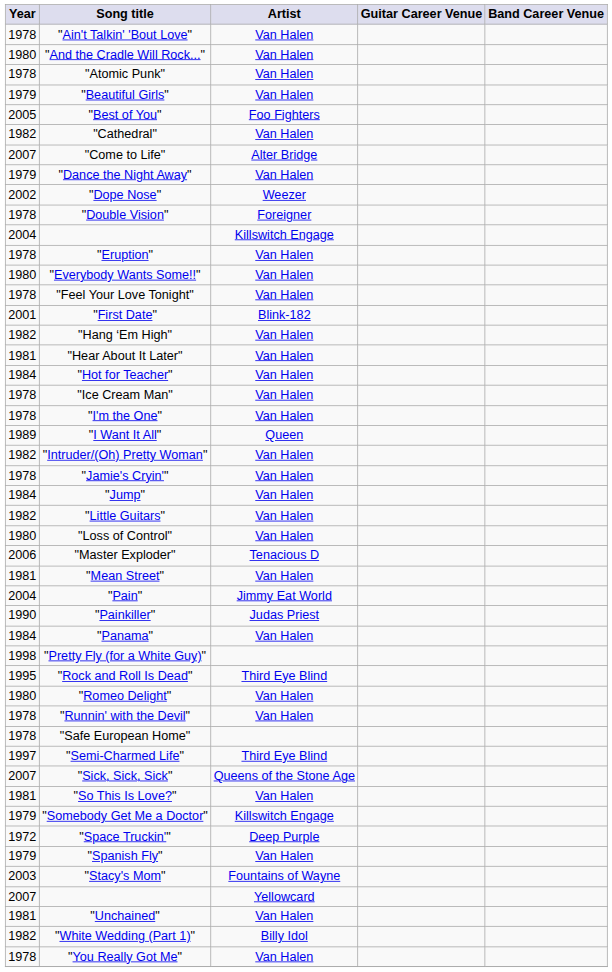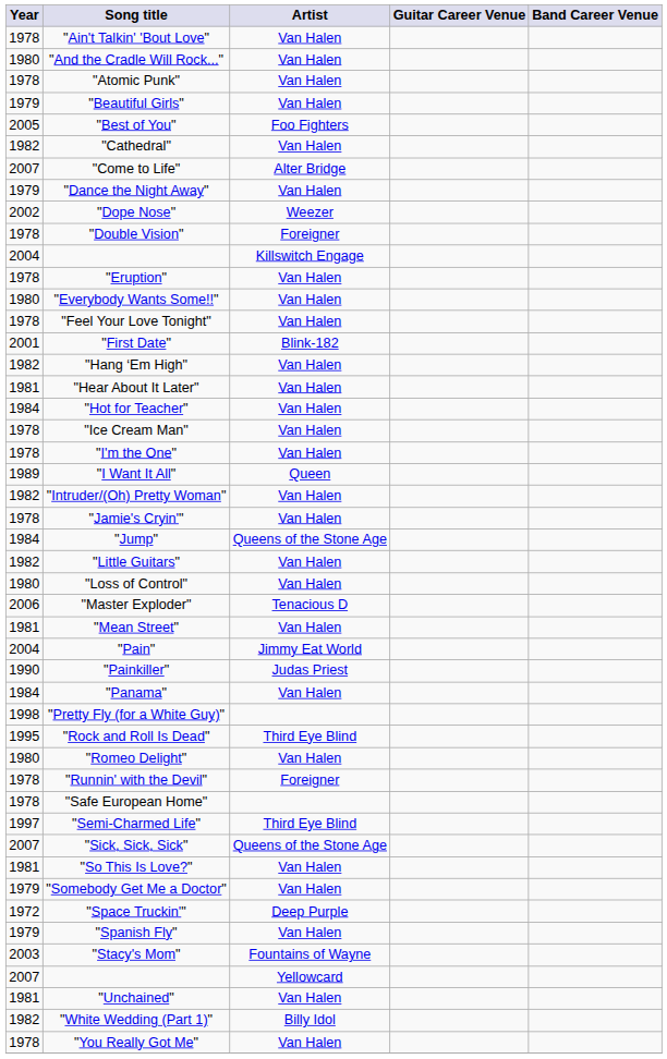"Jump" | Artist: Van Halen -> Queens of the Stone Age
"Runnin' with the Devil" | Artist: Van Halen -> Foreigner
"Somebody Get Me a Doctor" | Artist: Killswitch Engage -> Van Halen
